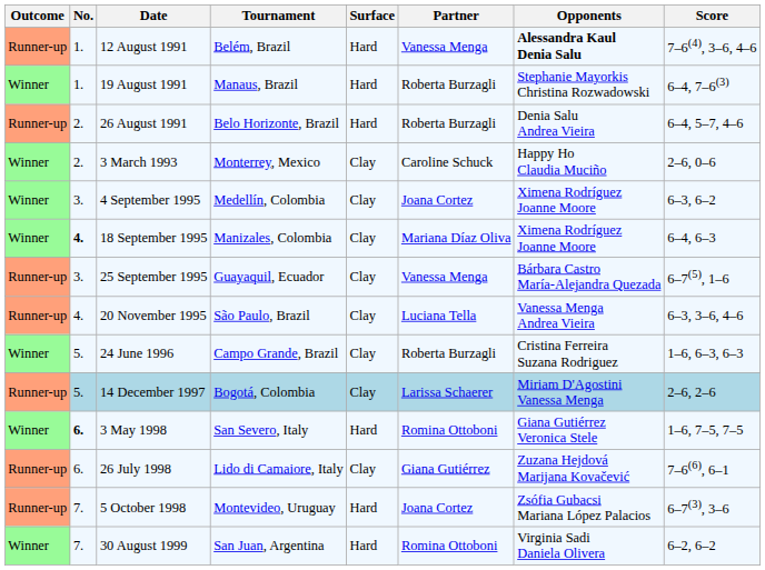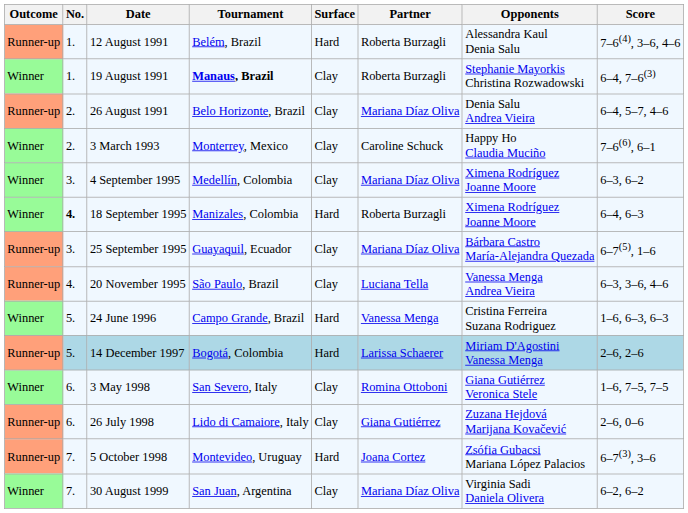12 August 1991 | Partner: Vanessa Menga -> Roberta Burzagli
12 August 1991 | Opponents: bold -> normal
19 August 1991 | Tournament: normal -> bold
19 August 1991 | Surface: Hard -> Clay
26 August 1991 | Surface: Hard -> Clay
26 August 1991 | Partner: Roberta Burzagli -> Mariana Díaz Oliva
3 March 1993 | Score: 2–6, 0–6 -> 7–6(6), 6–1
4 September 1995 | Partner: Joana Cortez -> Mariana Díaz Oliva
18 September 1995 | Surface: Clay -> Hard
18 September 1995 | Partner: Mariana Díaz Oliva -> Roberta Burzagli
25 September 1995 | Partner: Vanessa Menga -> Mariana Díaz Oliva
24 June 1996 | Surface: Clay -> Hard
24 June 1996 | Partner: Roberta Burzagli -> Vanessa Menga
14 December 1997 | Surface: Clay -> Hard
3 May 1998 | No.: bold -> normal
3 May 1998 | Surface: Hard -> Clay
26 July 1998 | Score: 7–6(6), 6–1 -> 2–6, 0–6
30 August 1999 | Surface: Hard -> Clay
30 August 1999 | Partner: Romina Ottoboni -> Mariana Díaz Oliva
